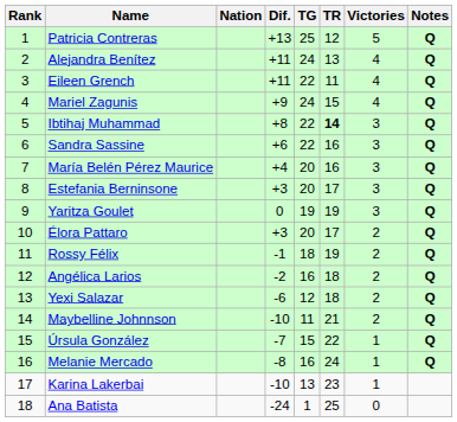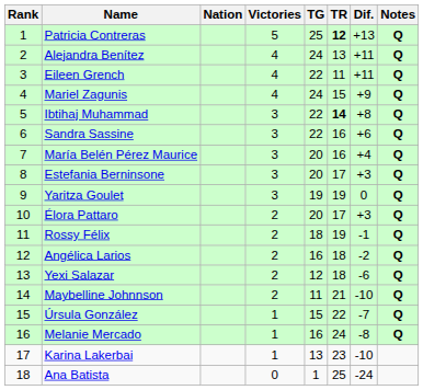columns swapped: Victories <-> Dif.
Patricia Contreras | TR: normal -> bold
